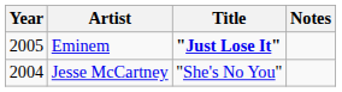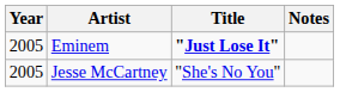Jesse McCartney | Year: 2004 -> 2005
